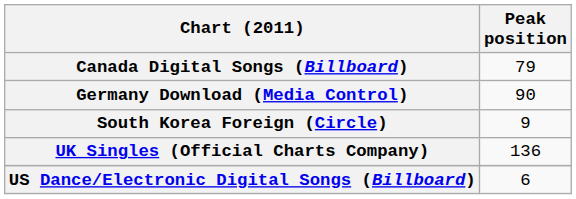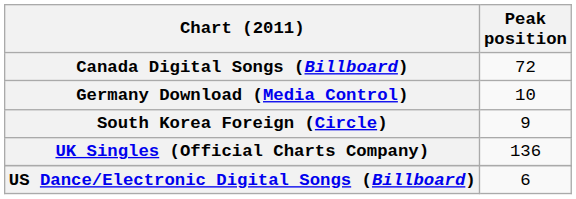Canada Digital Songs (Billboard) | Peak position: 79 -> 72
Germany Download (Media Control) | Peak position: 90 -> 10
